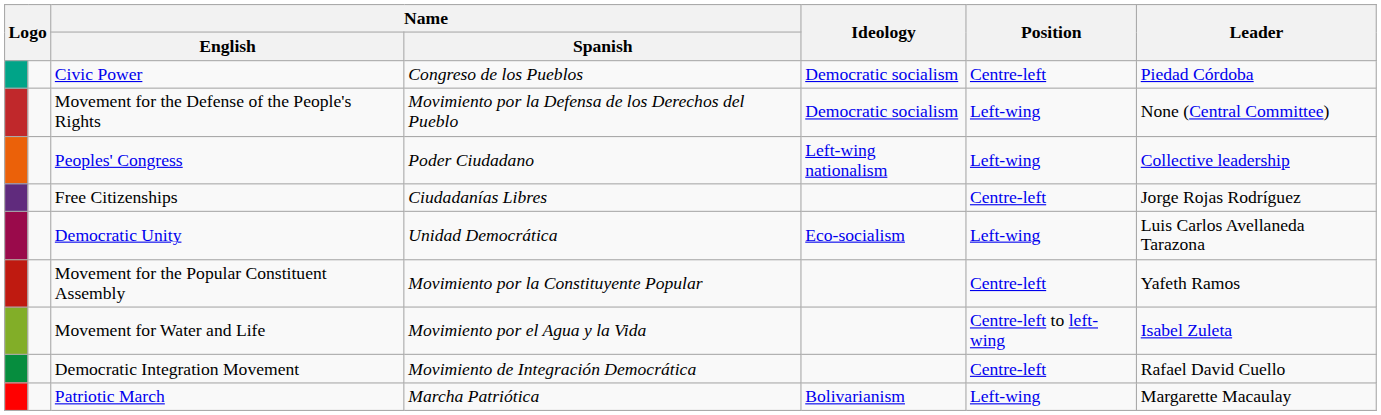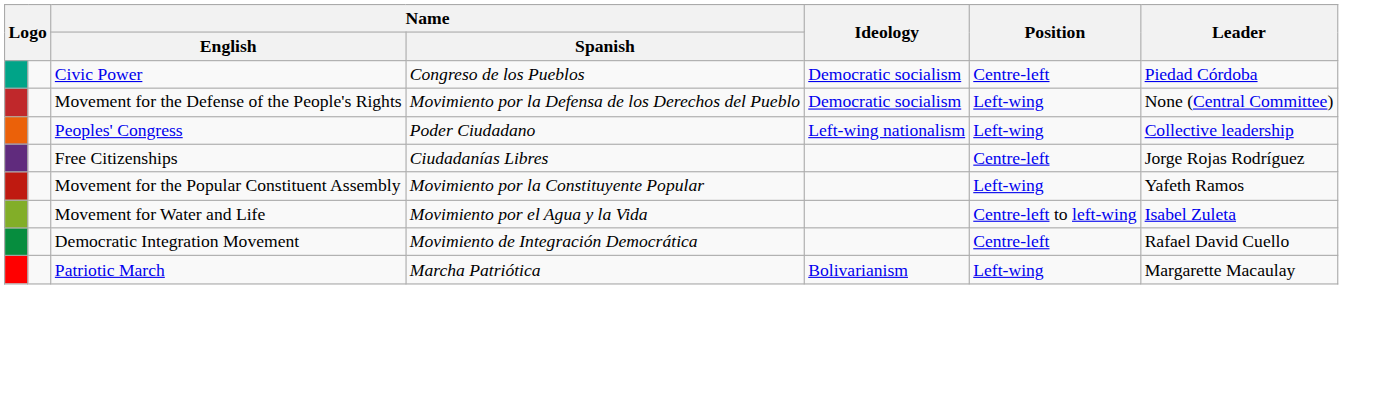- row: Democratic Unity | Unidad Democrática | Eco-socialism | Left-wing | Luis Carlos Avellaneda Tarazona
Movement for the Popular Constituent Assembly | Position: Centre-left -> Left-wing
